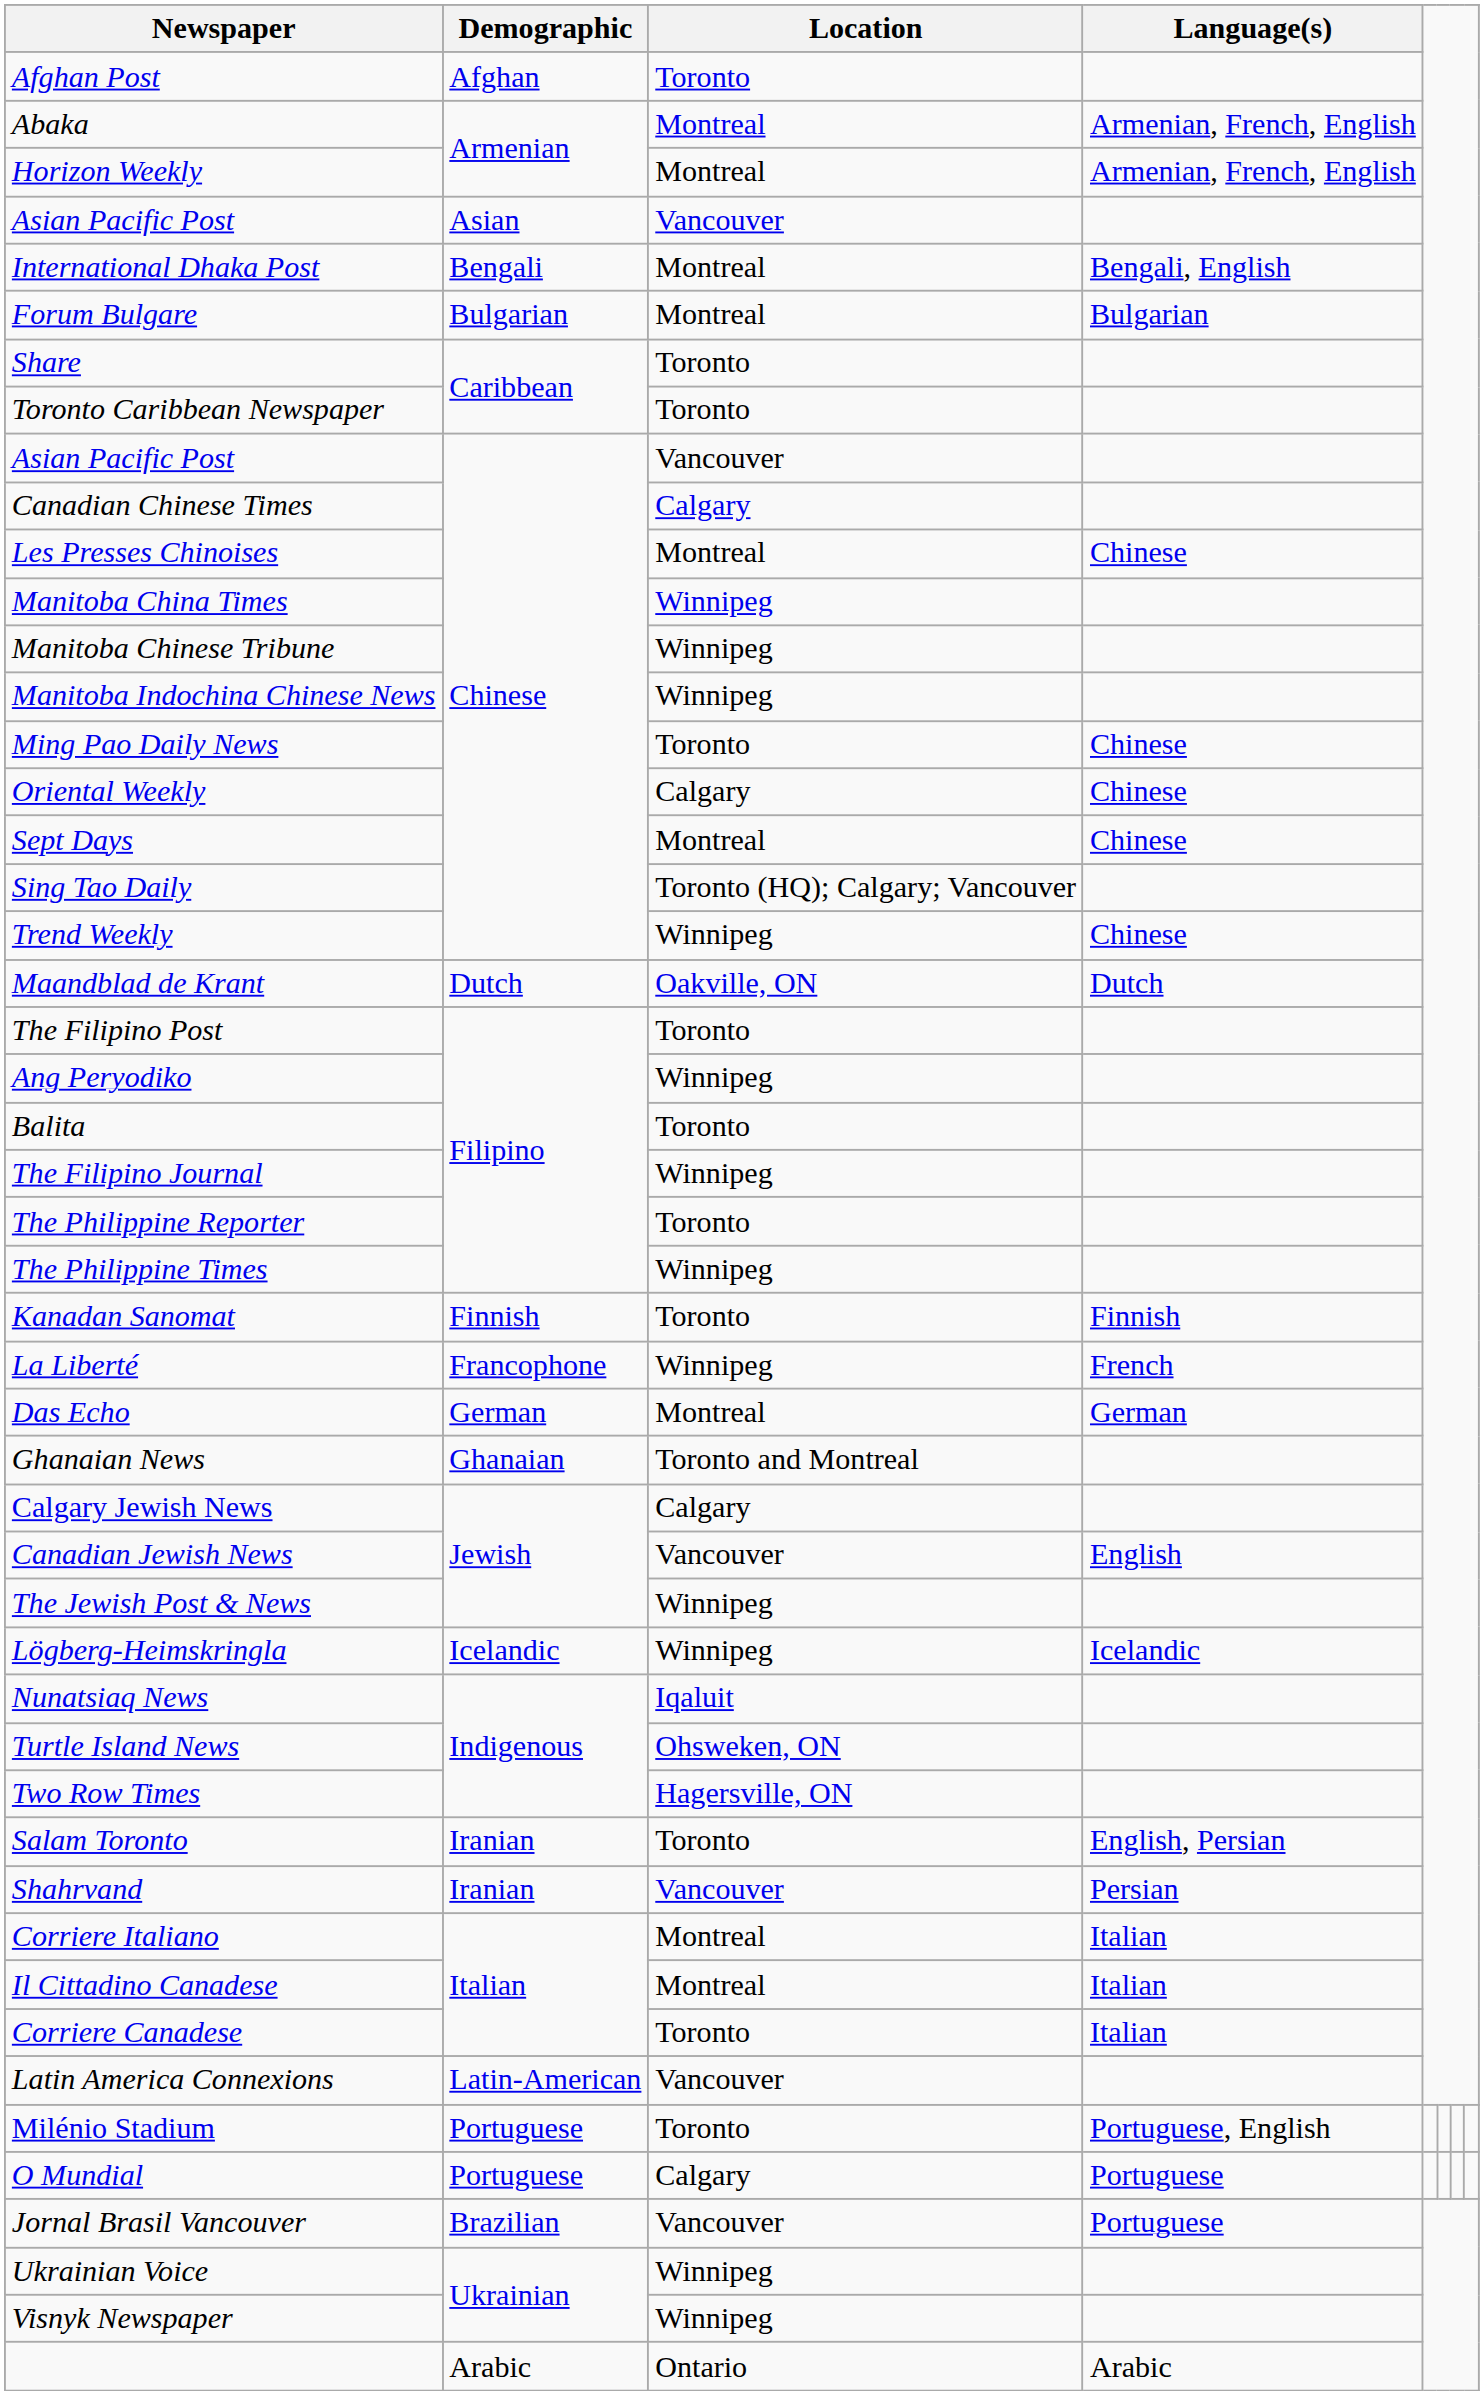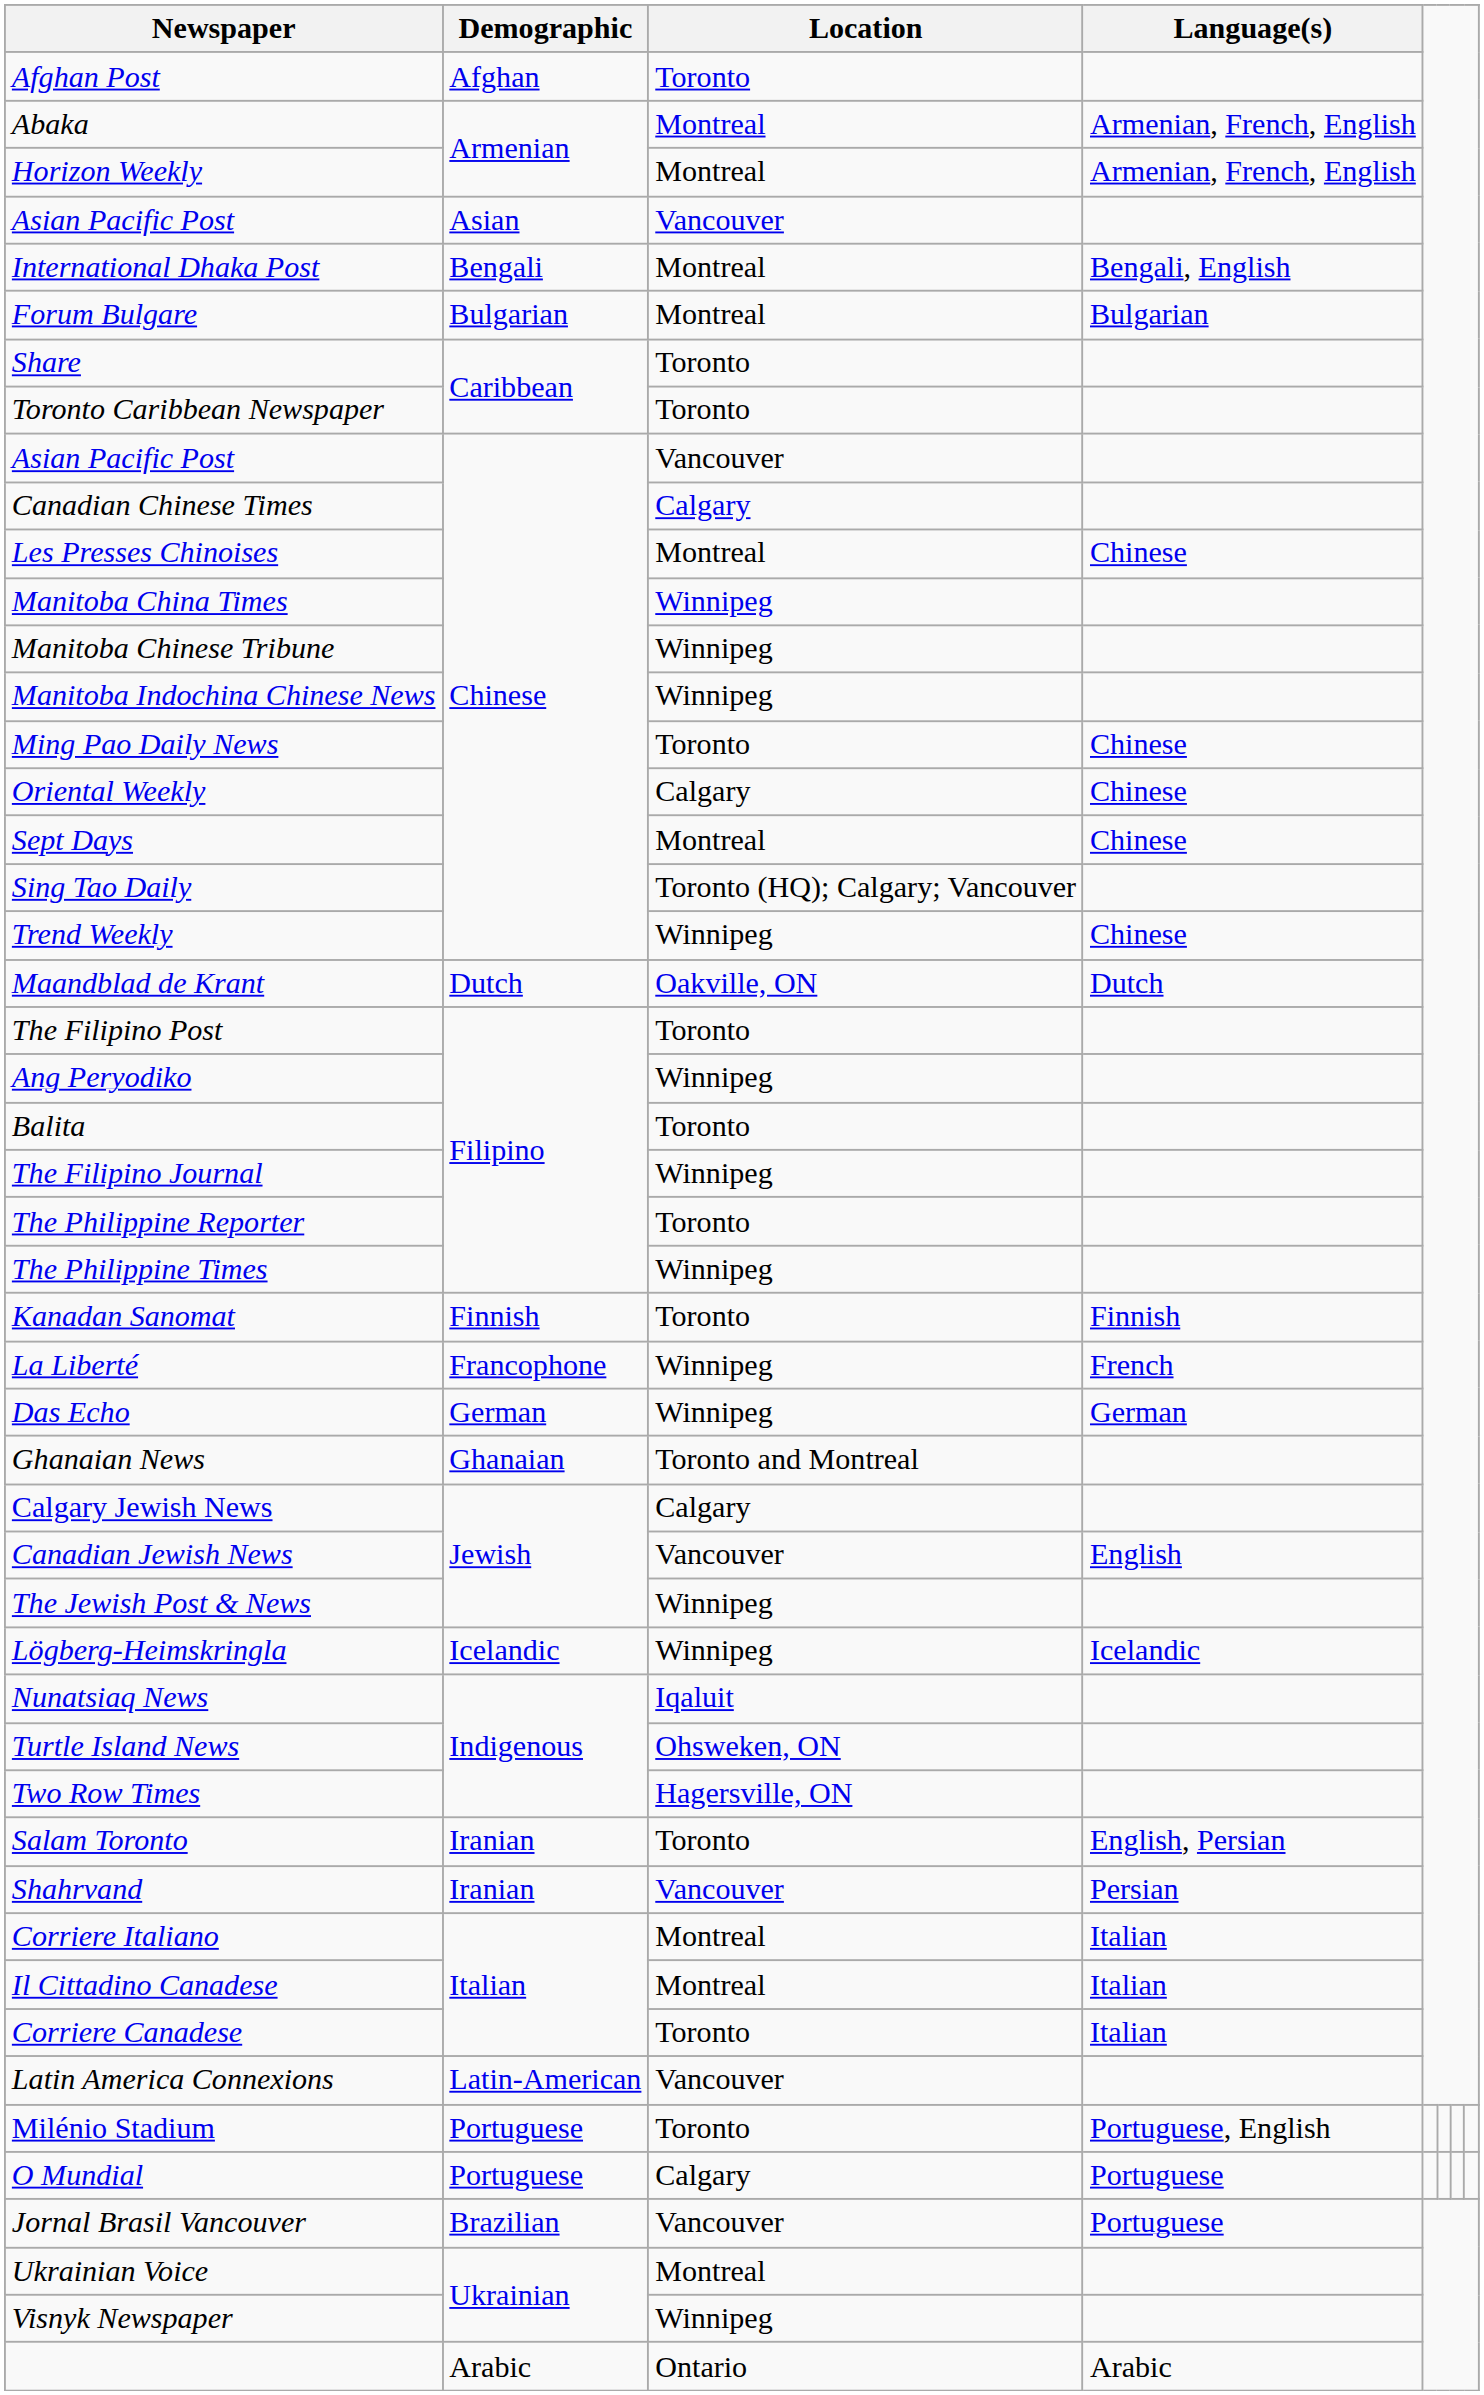Das Echo | Location: Montreal -> Winnipeg
Ukrainian Voice | Location: Winnipeg -> Montreal
